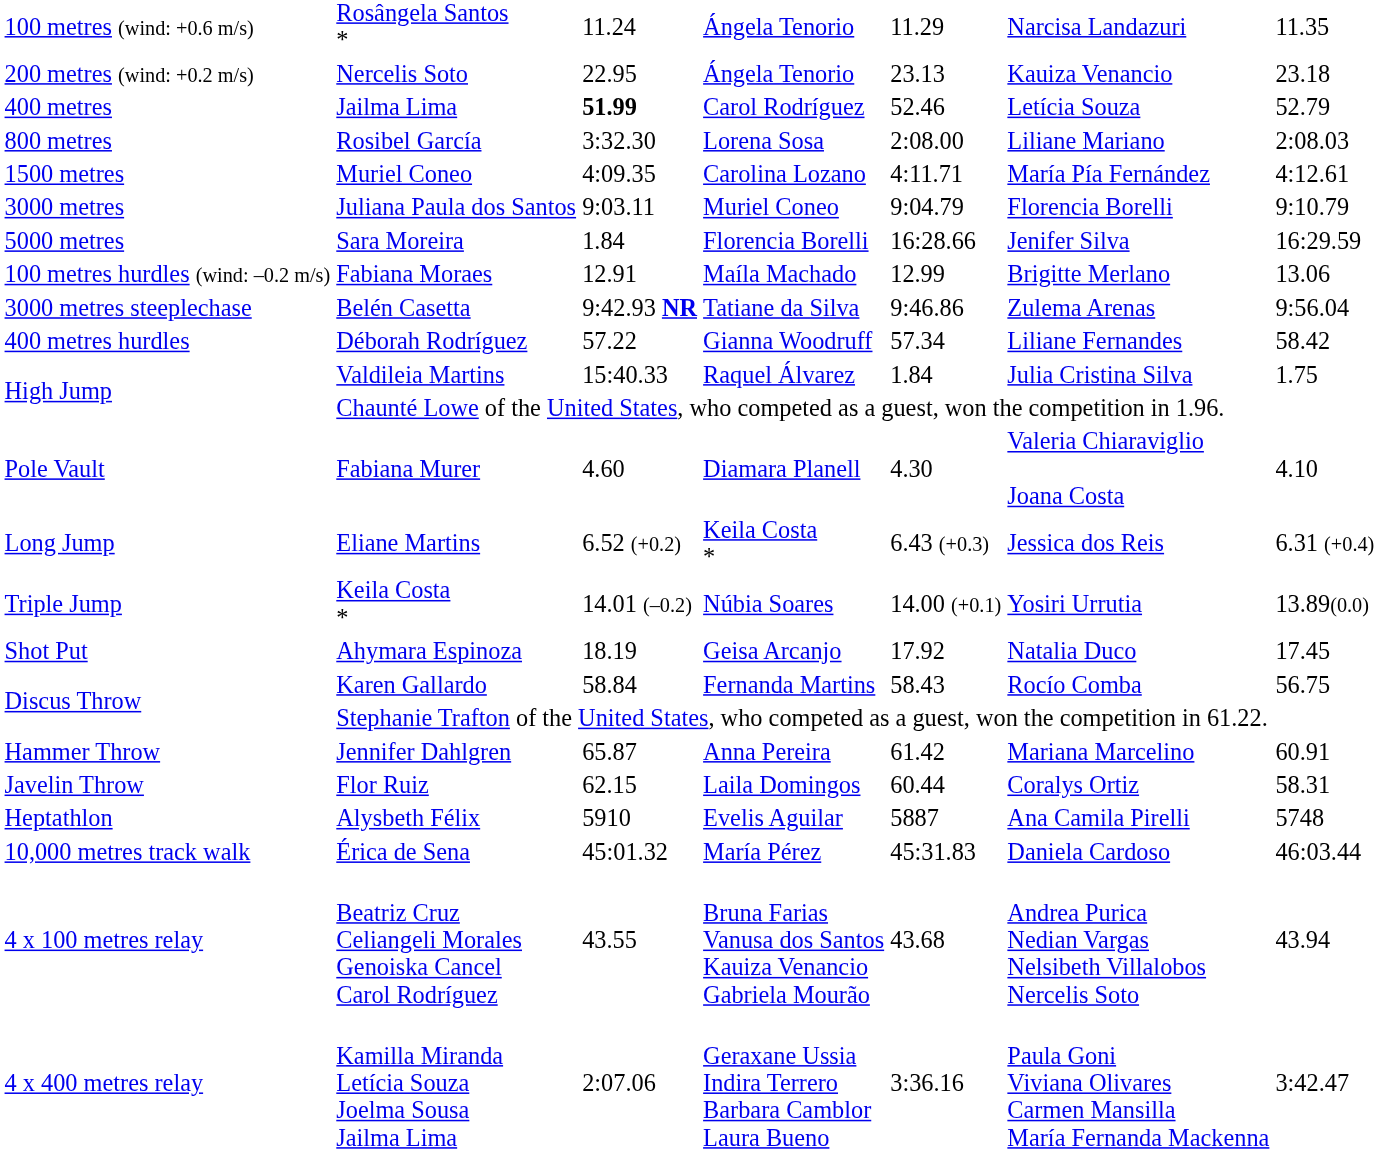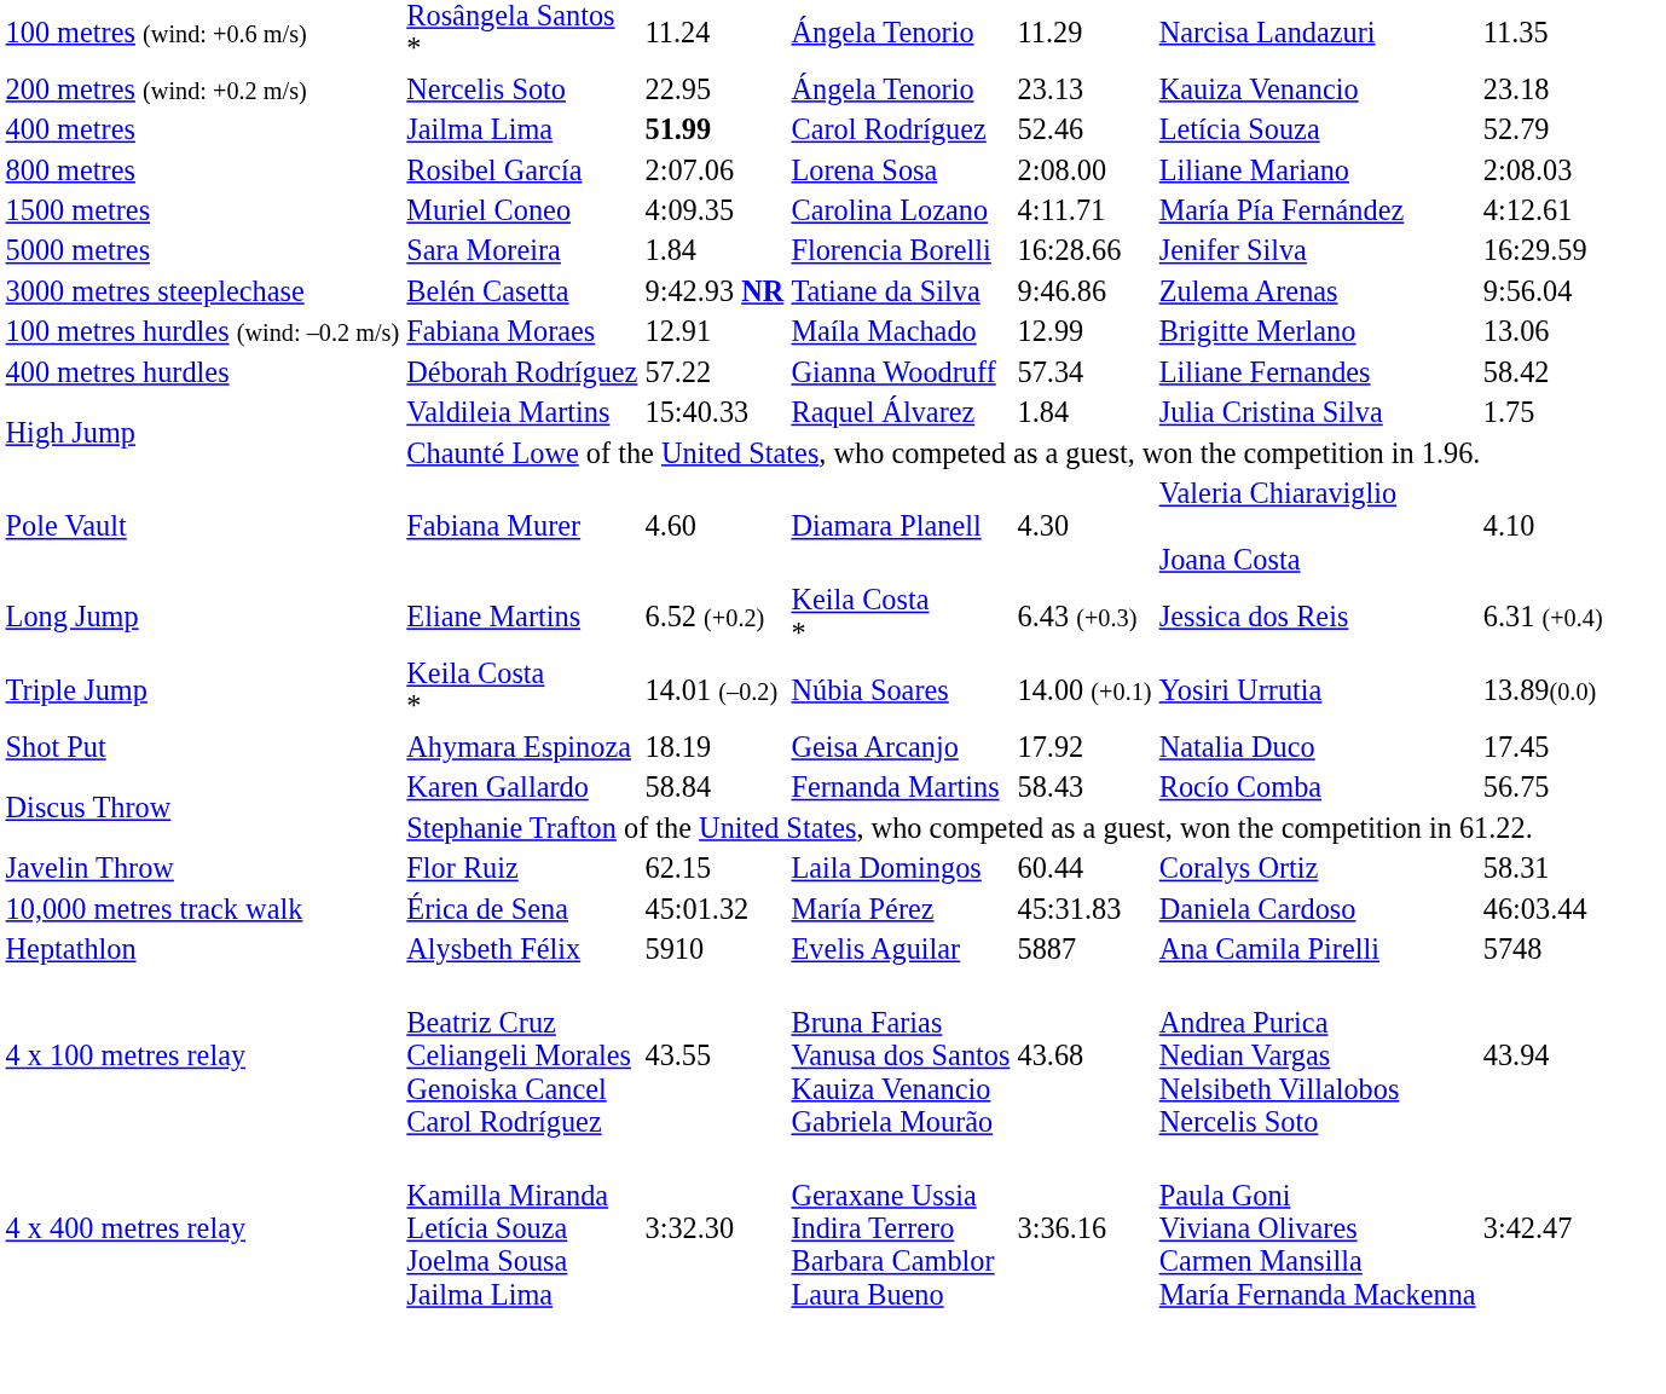Rosibel García | column 3: 3:32.30 -> 2:07.06
- row: 3000 metres | Juliana Paula dos Santos | 9:03.11 | Muriel Coneo | 9:04.79 | Florencia Borelli | 9:10.79
rows swapped: Belén Casetta <-> Fabiana Moraes
- row: Hammer Throw | Jennifer Dahlgren | 65.87 | Anna Pereira | 61.42 | Mariana Marcelino | 60.91
rows swapped: Alysbeth Félix <-> Érica de Sena
Kamilla Miranda Letícia Souza Joelma Sousa Jailma Lima | column 3: 2:07.06 -> 3:32.30
